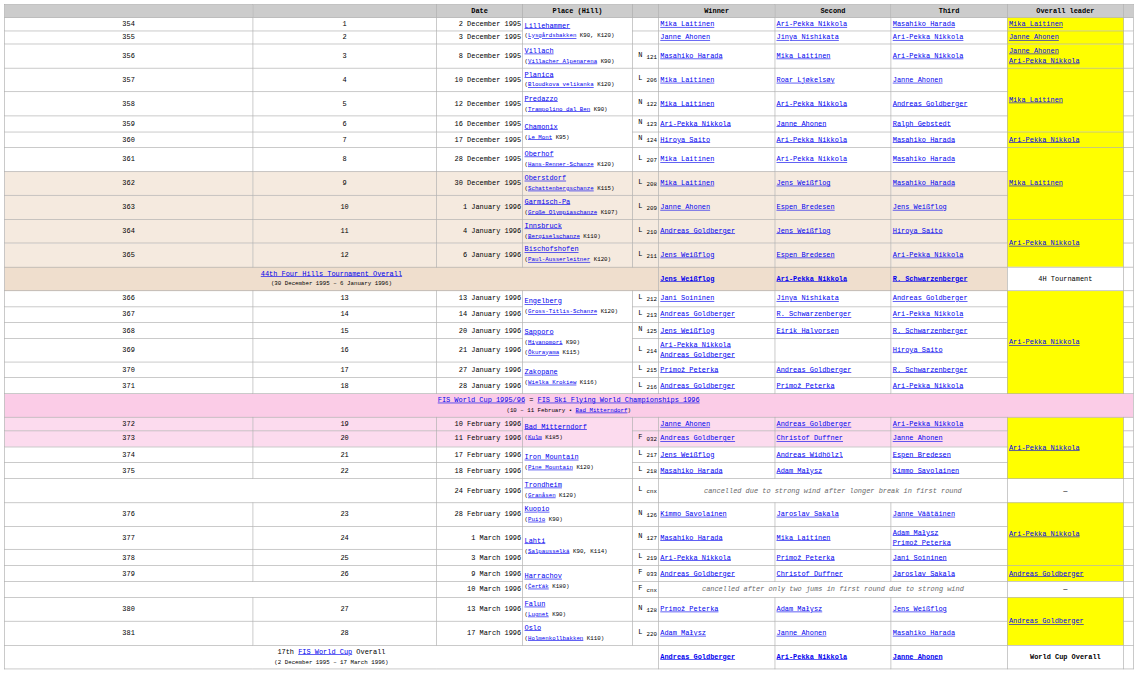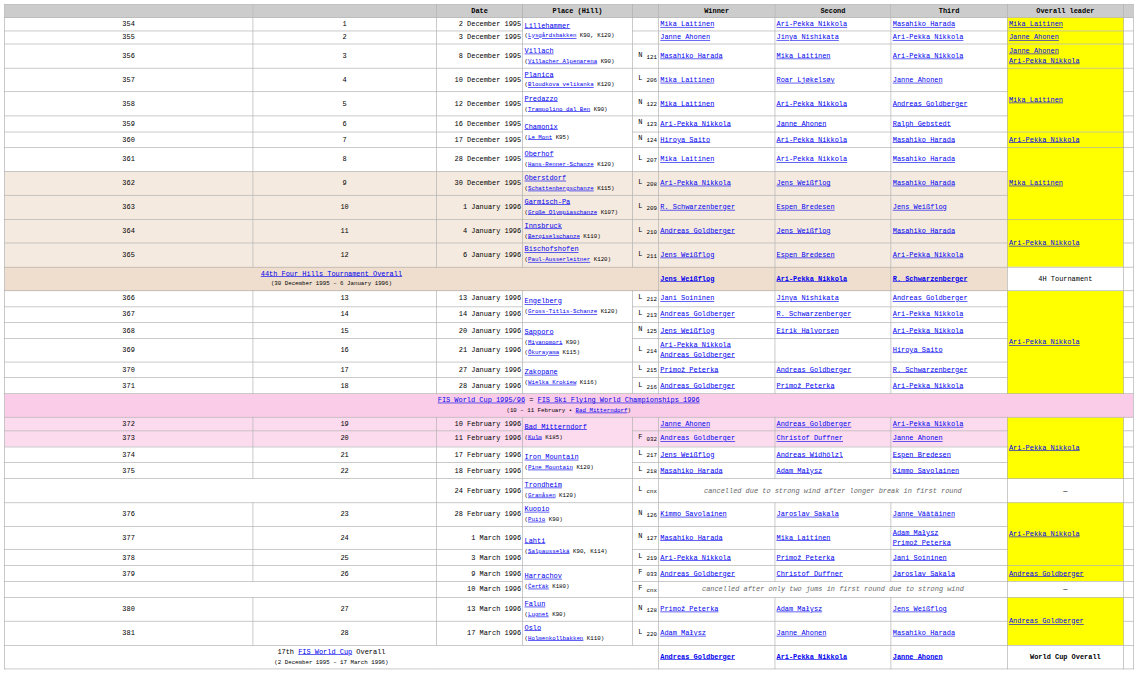30 December 1995 | Winner: Mika Laitinen -> Ari-Pekka Nikkola
1 January 1996 | Winner: Janne Ahonen -> R. Schwarzenberger
4 January 1996 | Third: Hiroya Saito -> Masahiko Harada
20 January 1996 | Third: R. Schwarzenberger -> Ari-Pekka Nikkola
